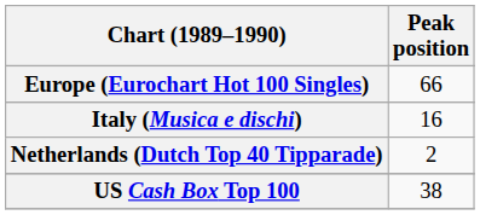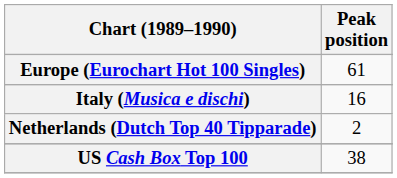Europe (Eurochart Hot 100 Singles) | Peak position: 66 -> 61
